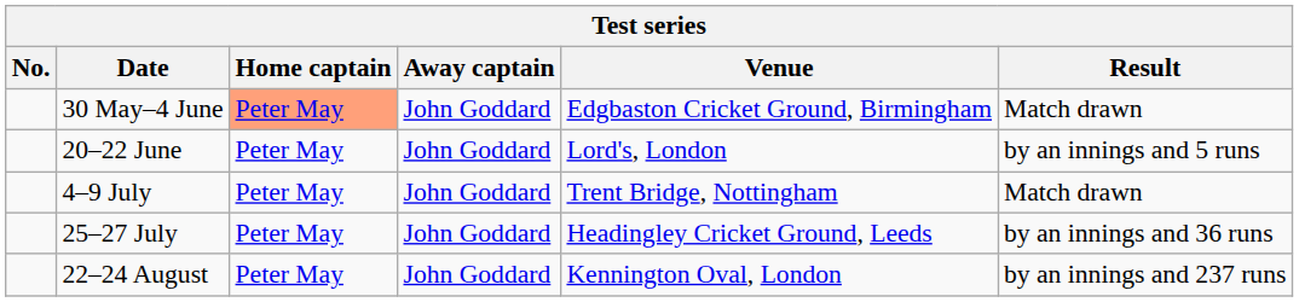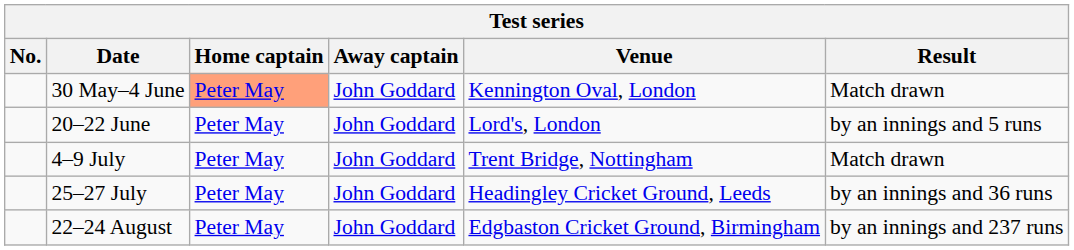30 May–4 June | Venue: Edgbaston Cricket Ground, Birmingham -> Kennington Oval, London
22–24 August | Venue: Kennington Oval, London -> Edgbaston Cricket Ground, Birmingham
